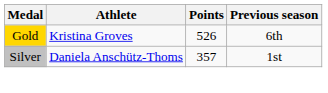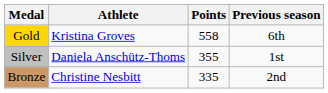Gold | Points: 526 -> 558
Silver | Points: 357 -> 355
+ row: Bronze | Christine Nesbitt | 335 | 2nd
